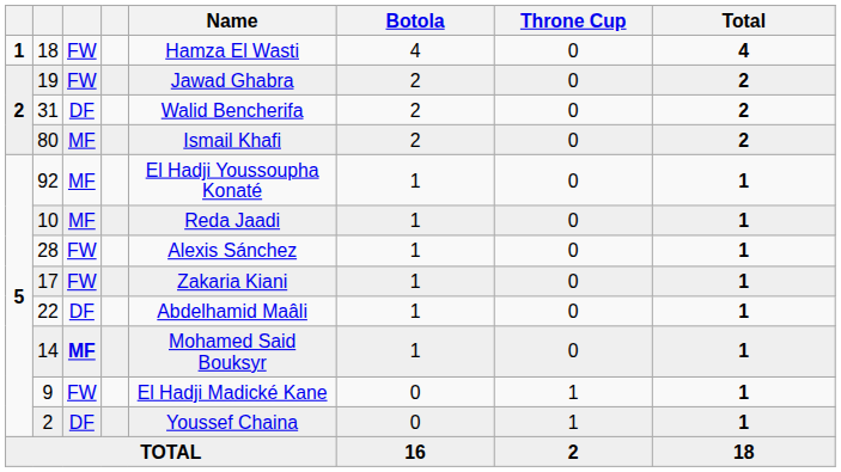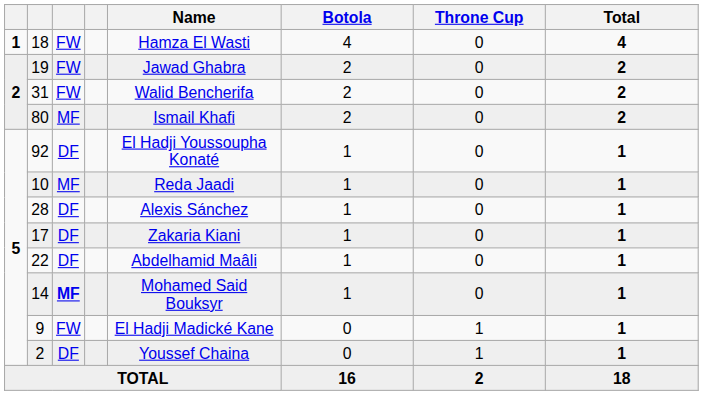31 | column 3: DF -> FW
92 | column 3: MF -> DF
28 | column 3: FW -> DF
17 | column 3: FW -> DF
